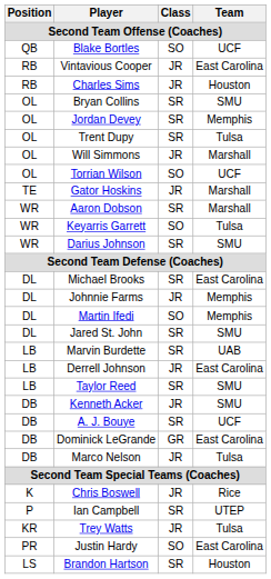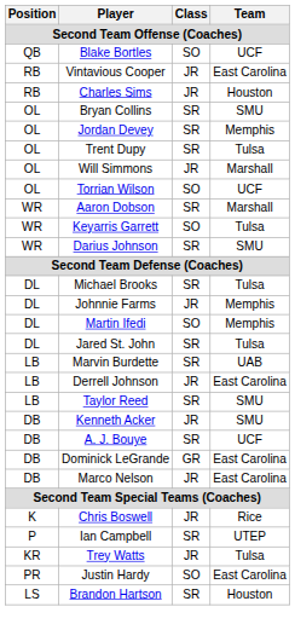- row: TE | Gator Hoskins | JR | Marshall
Michael Brooks | Team: East Carolina -> Tulsa
Jared St. John | Team: SMU -> Tulsa
Marco Nelson | Team: Tulsa -> East Carolina
